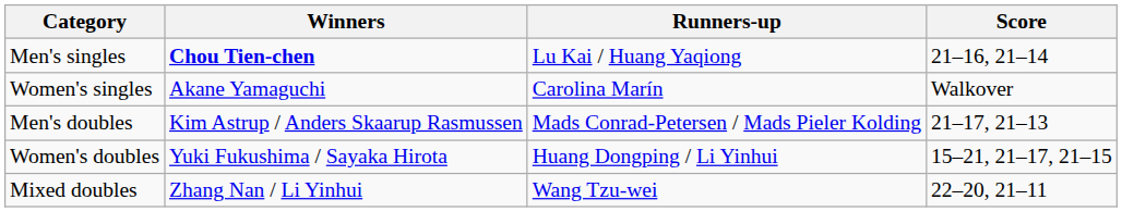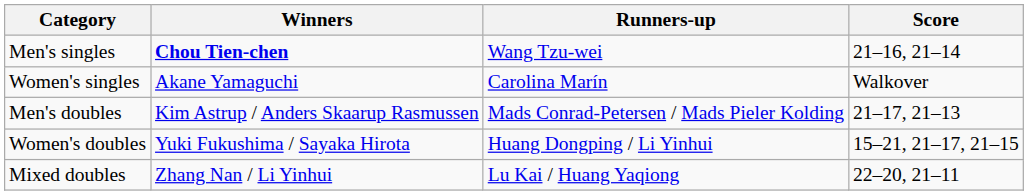Men's singles | Runners-up: Lu Kai / Huang Yaqiong -> Wang Tzu-wei
Mixed doubles | Runners-up: Wang Tzu-wei -> Lu Kai / Huang Yaqiong
